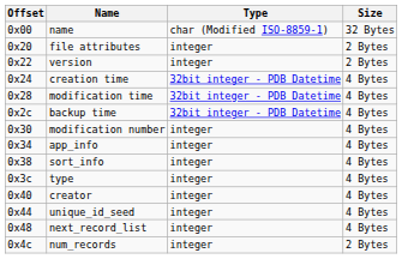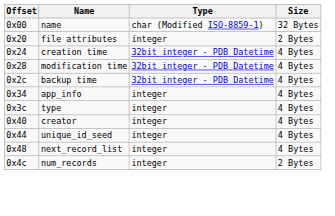- row: 0x22 | version | integer | 2 Bytes
- row: 0x30 | modification number | integer | 4 Bytes
- row: 0x38 | sort_info | integer | 4 Bytes
